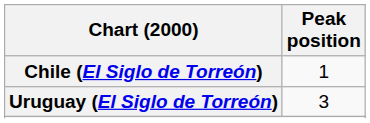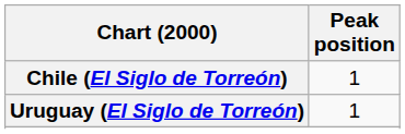Uruguay (El Siglo de Torreón) | Peak position: 3 -> 1
